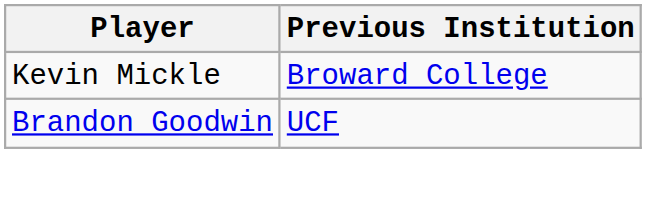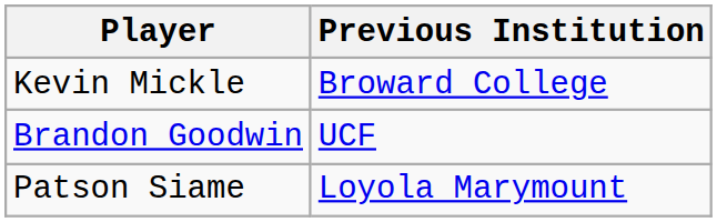+ row: Patson Siame | Loyola Marymount
